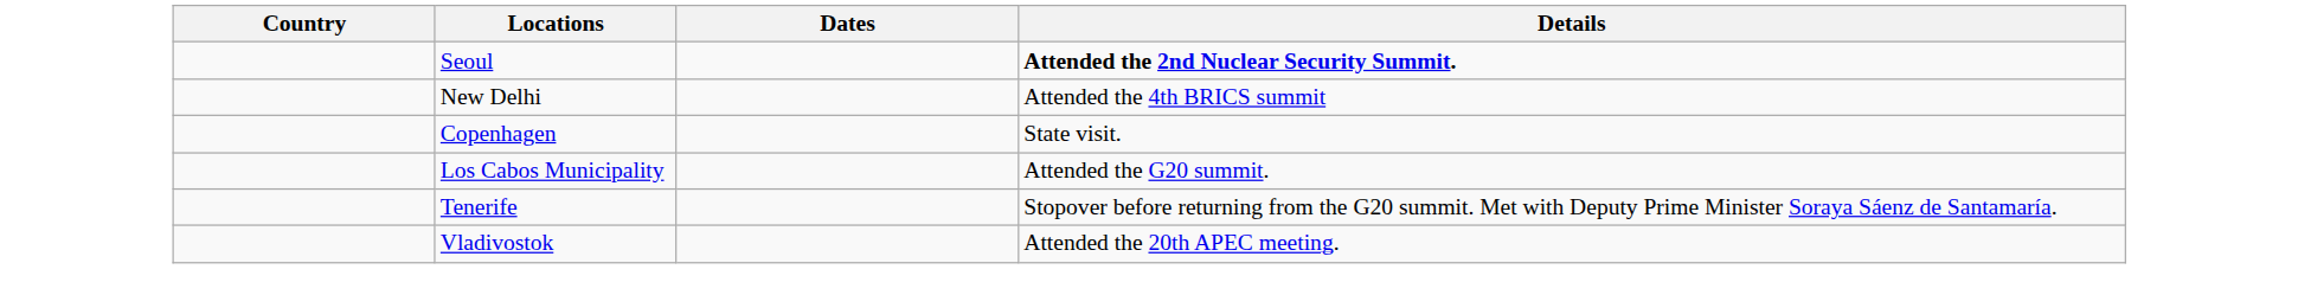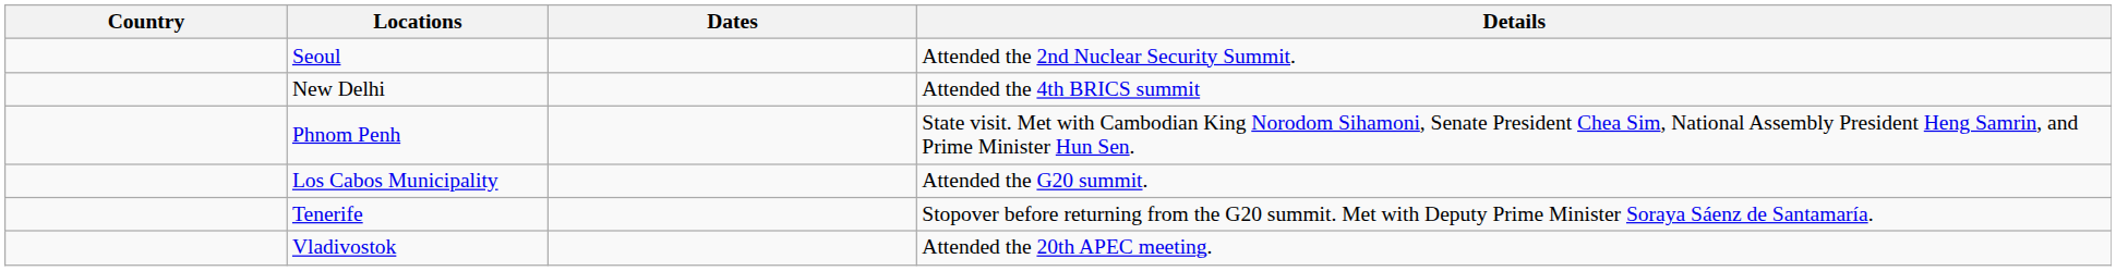Seoul | Details: bold -> normal
+ row: Phnom Penh | State visit. Met with Cambodian King Norodom Sihamoni, Senate President Chea Sim, National Assembly President Heng Samrin, and Prime Minister Hun Sen.
- row: Copenhagen | State visit.
